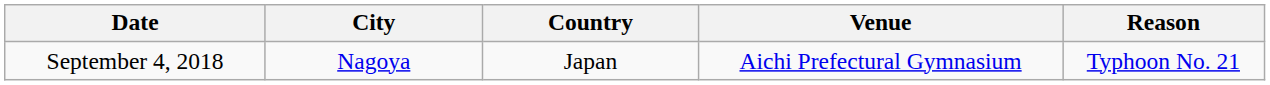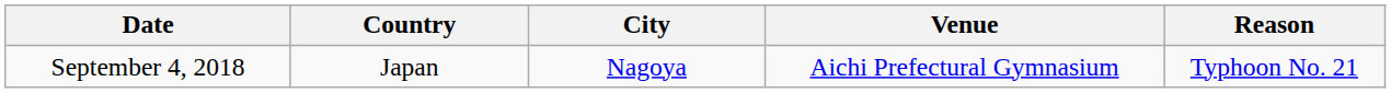columns swapped: City <-> Country
